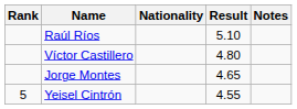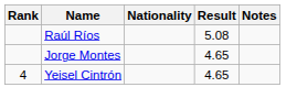Raúl Ríos | Result: 5.10 -> 5.08
- row: Víctor Castillero | 4.80
Yeisel Cintrón | Rank: 5 -> 4
Yeisel Cintrón | Result: 4.55 -> 4.65
